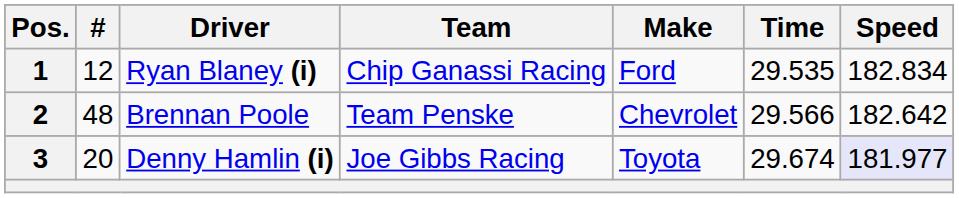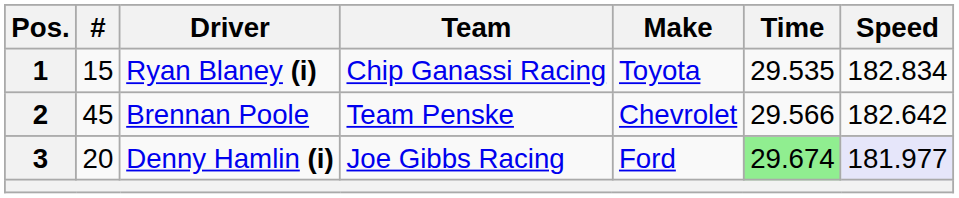1 | #: 12 -> 15
1 | Make: Ford -> Toyota
2 | #: 48 -> 45
3 | Make: Toyota -> Ford
3 | Time: no background -> lightgreen background
